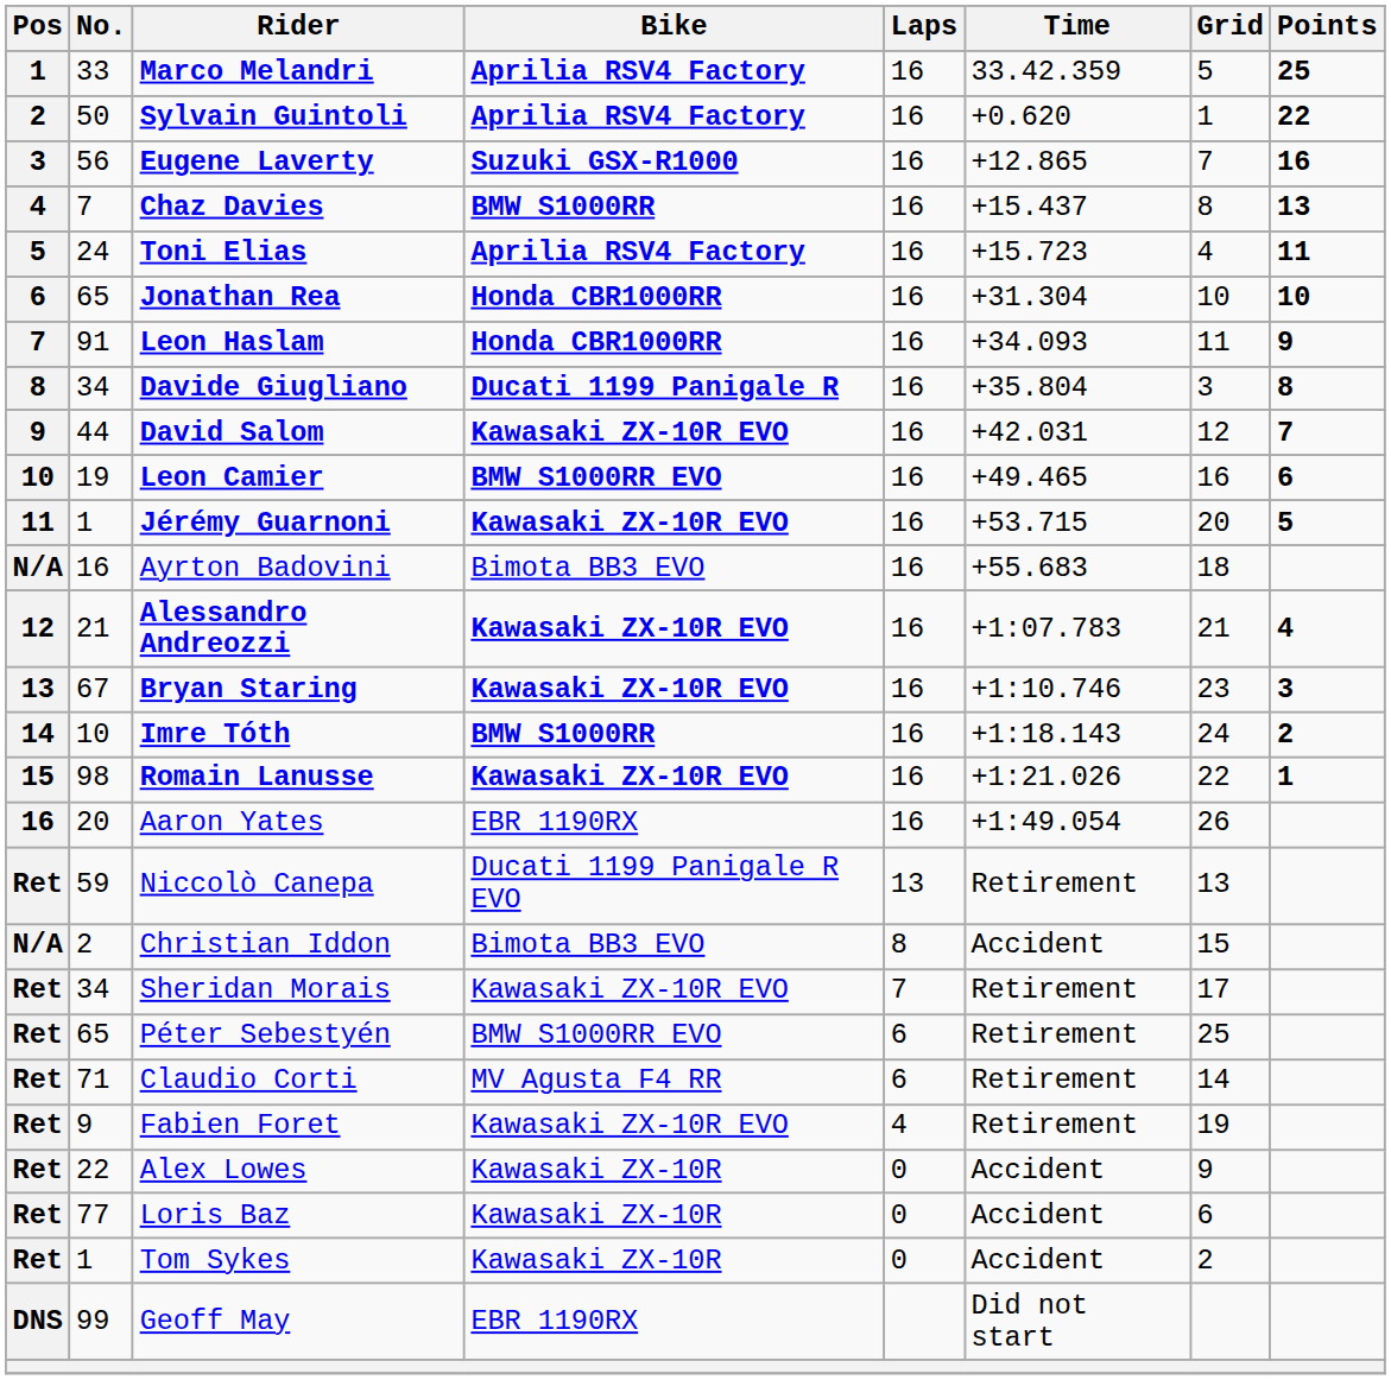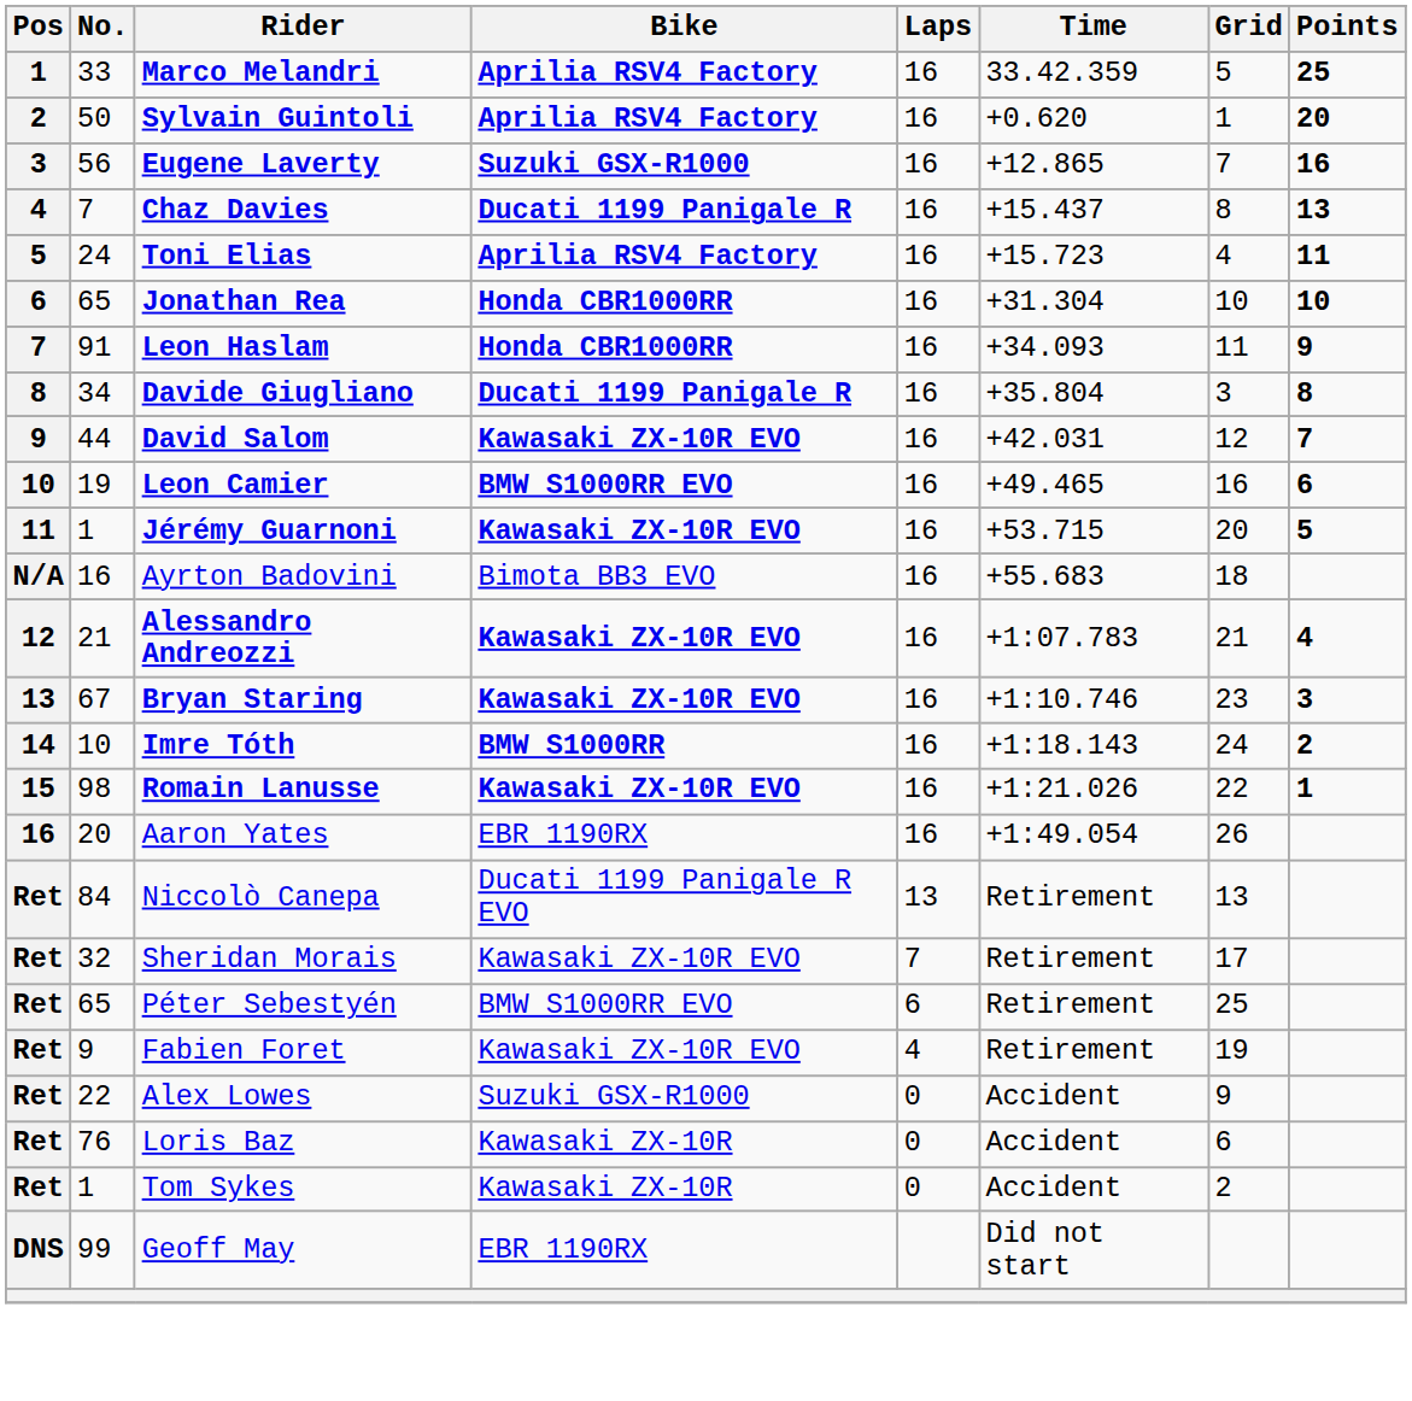Sylvain Guintoli | Points: 22 -> 20
Chaz Davies | Bike: BMW S1000RR -> Ducati 1199 Panigale R
Niccolò Canepa | No.: 59 -> 84
- row: N/A | 2 | Christian Iddon | Bimota BB3 EVO | 8 | Accident | 15
Sheridan Morais | No.: 34 -> 32
- row: Ret | 71 | Claudio Corti | MV Agusta F4 RR | 6 | Retirement | 14
Alex Lowes | Bike: Kawasaki ZX-10R -> Suzuki GSX-R1000
Loris Baz | No.: 77 -> 76
